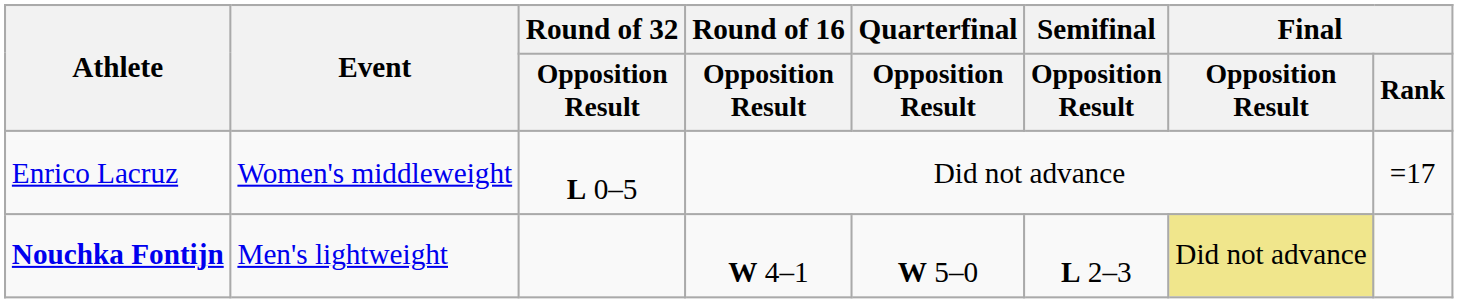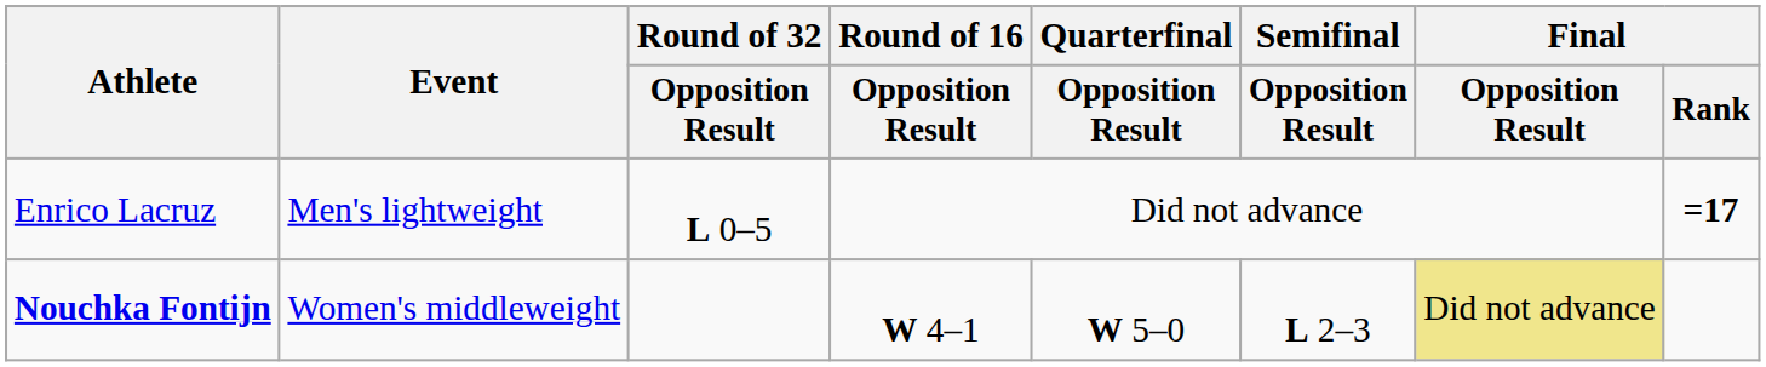Enrico Lacruz | Event: Women's middleweight -> Men's lightweight
Enrico Lacruz | Final / Rank: normal -> bold
Nouchka Fontijn | Event: Men's lightweight -> Women's middleweight
